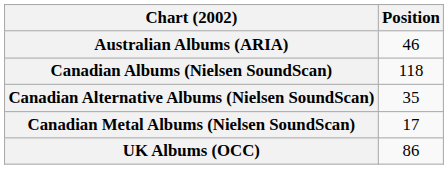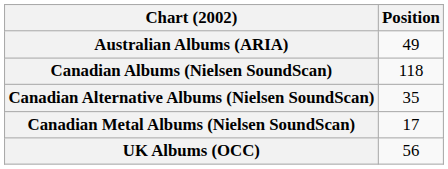Australian Albums (ARIA) | Position: 46 -> 49
UK Albums (OCC) | Position: 86 -> 56
